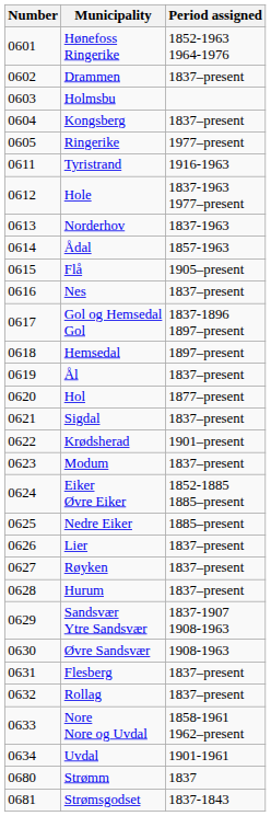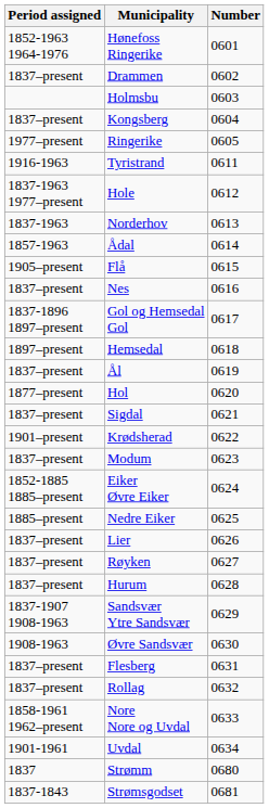columns swapped: Number <-> Period assigned
